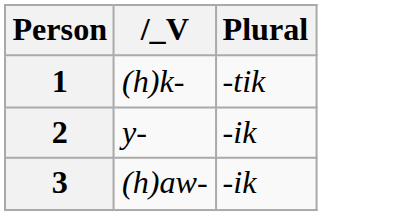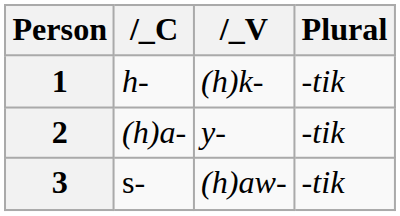+ column: /_C | h- | (h)a- | s-
2 | Plural: -ik -> -tik
3 | Plural: -ik -> -tik
